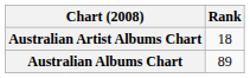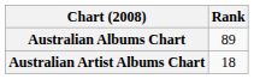rows swapped: Australian Albums Chart <-> Australian Artist Albums Chart
